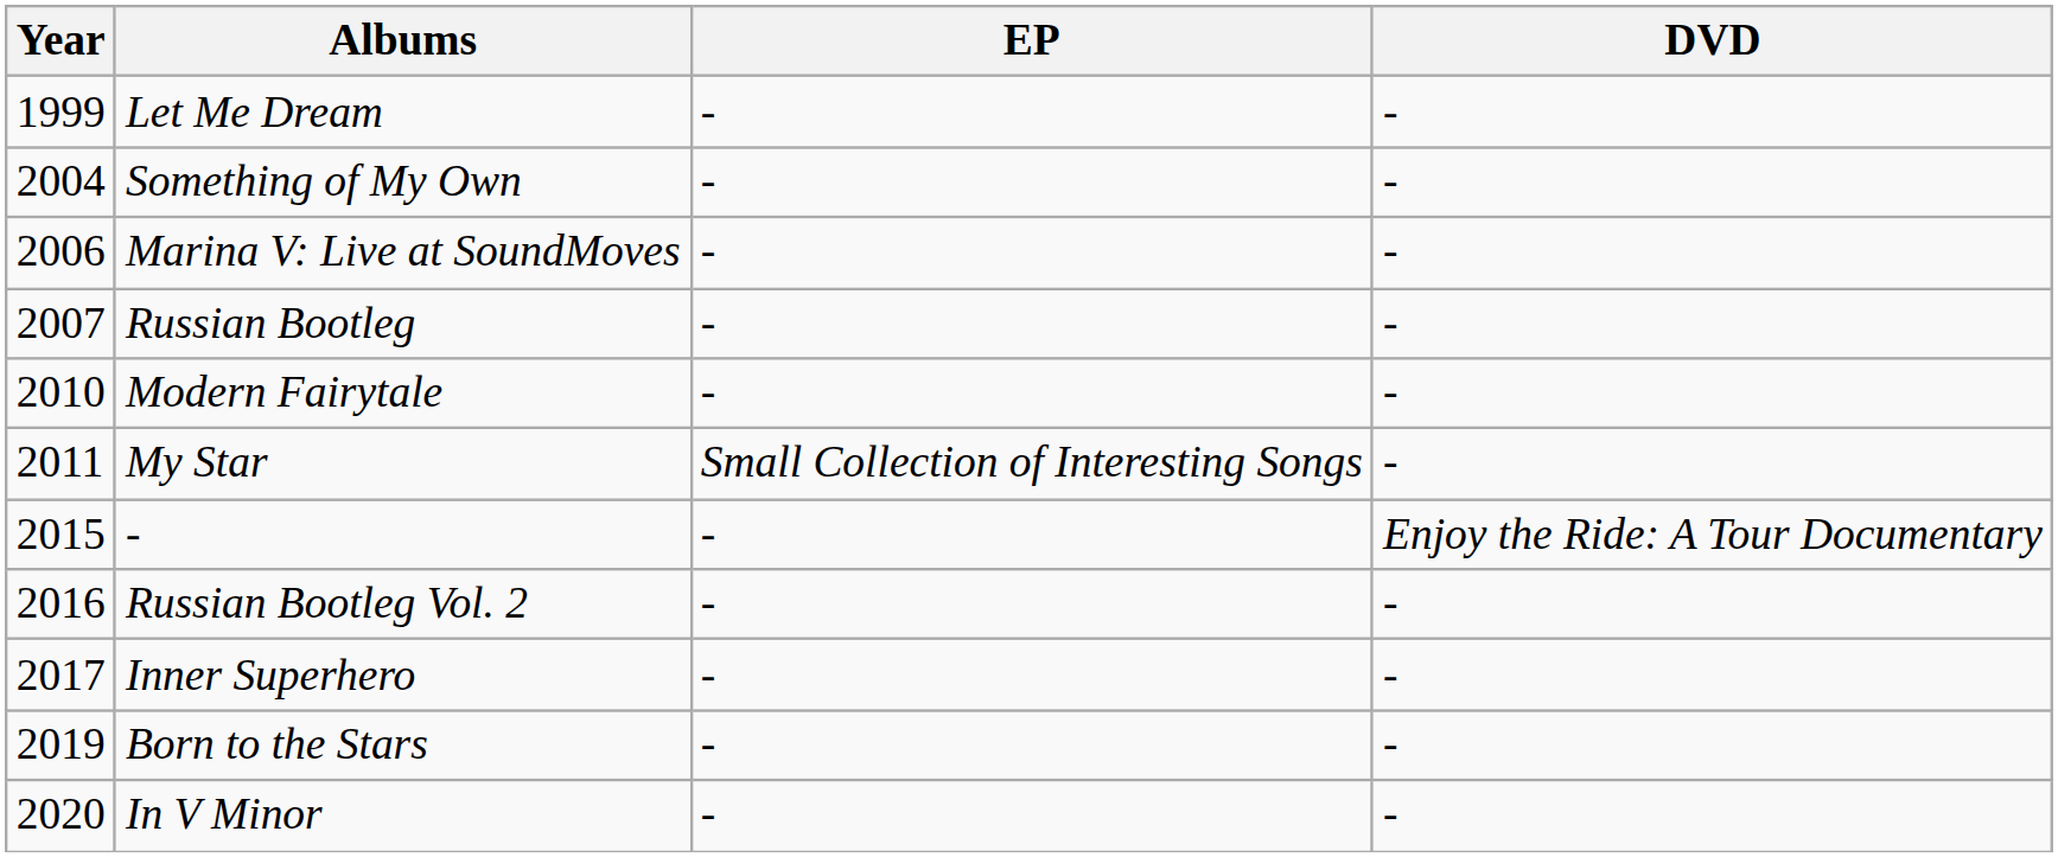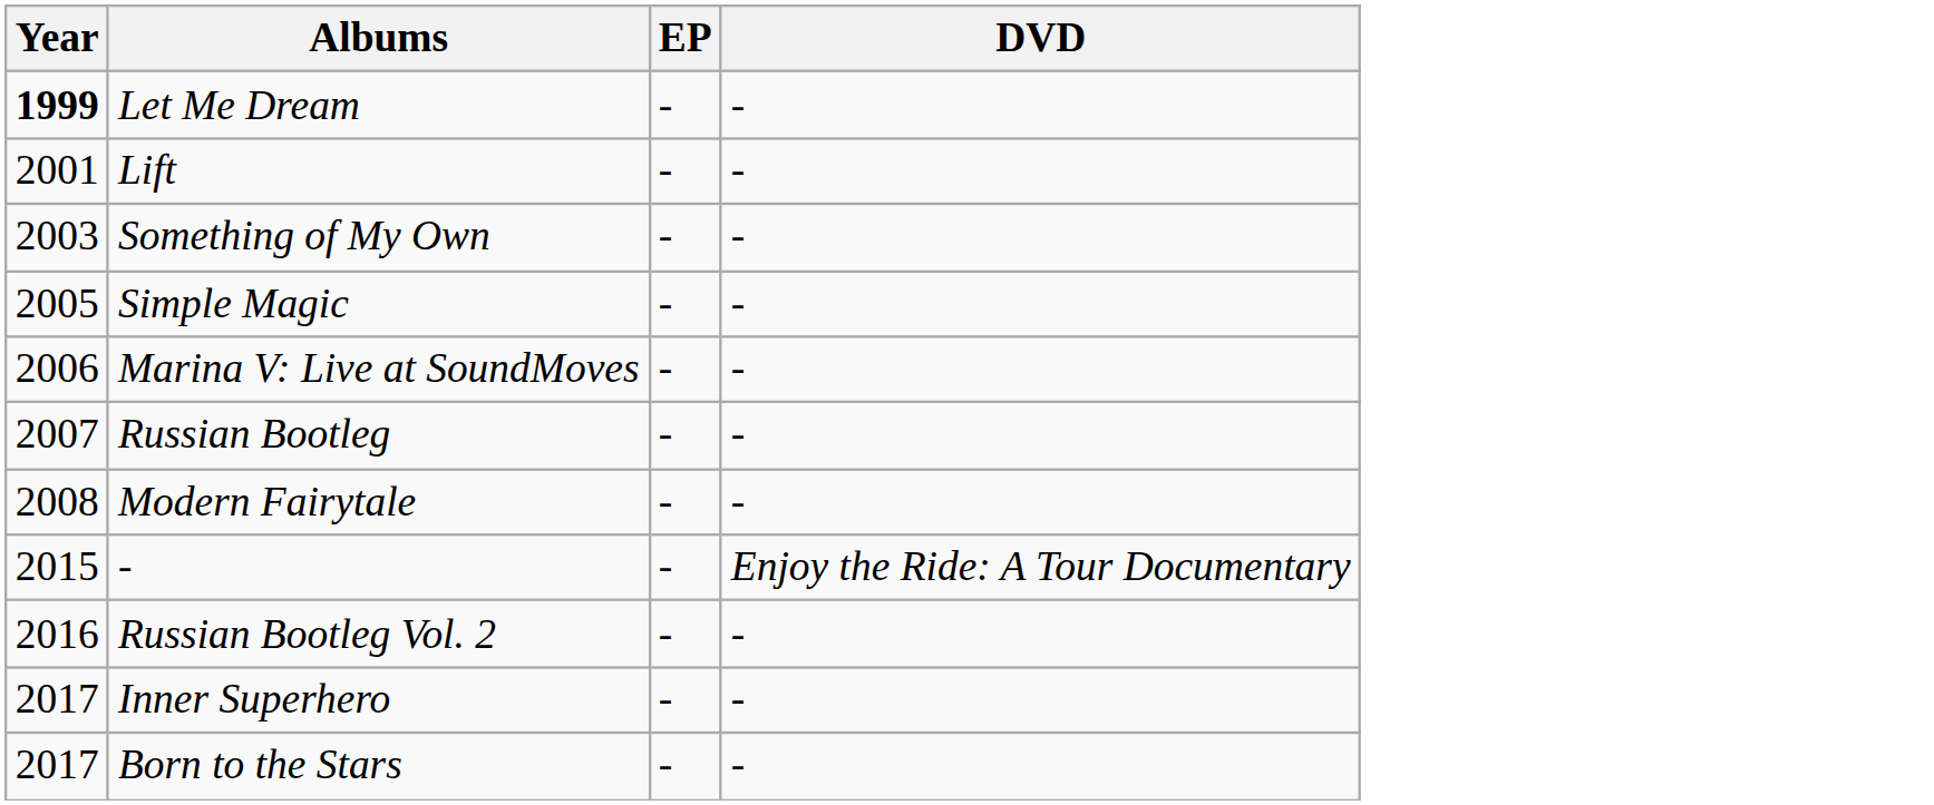Let Me Dream | Year: normal -> bold
+ row: 2001 | Lift | - | -
Something of My Own | Year: 2004 -> 2003
+ row: 2005 | Simple Magic | - | -
Modern Fairytale | Year: 2010 -> 2008
- row: 2011 | My Star | Small Collection of Interesting Songs | -
Born to the Stars | Year: 2019 -> 2017
- row: 2020 | In V Minor | - | -
